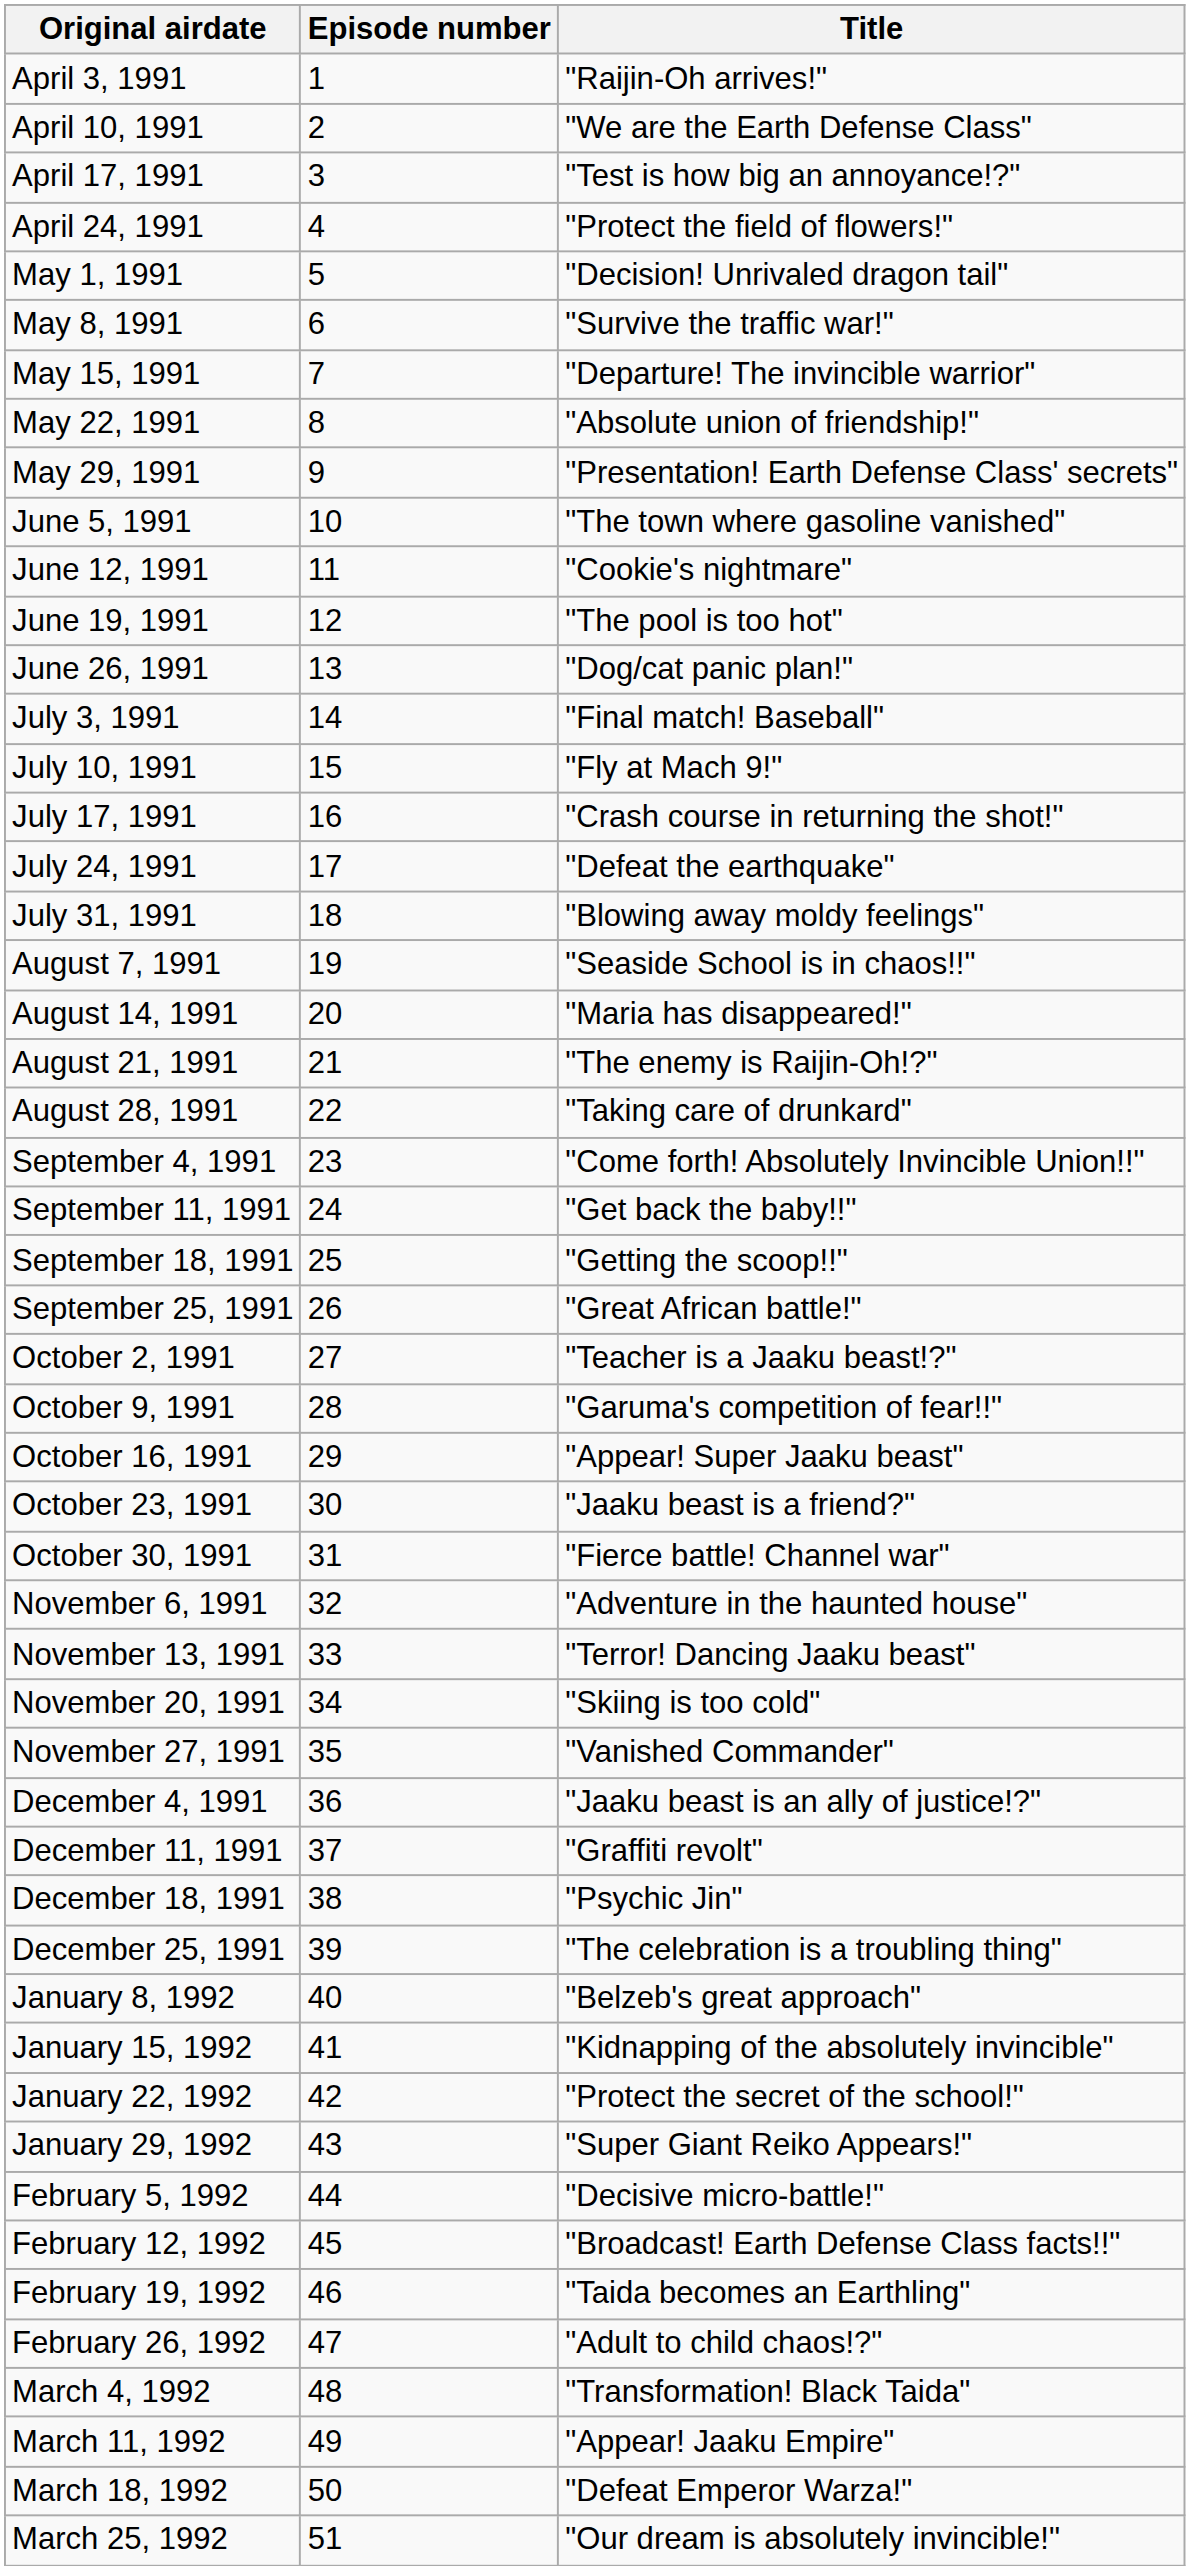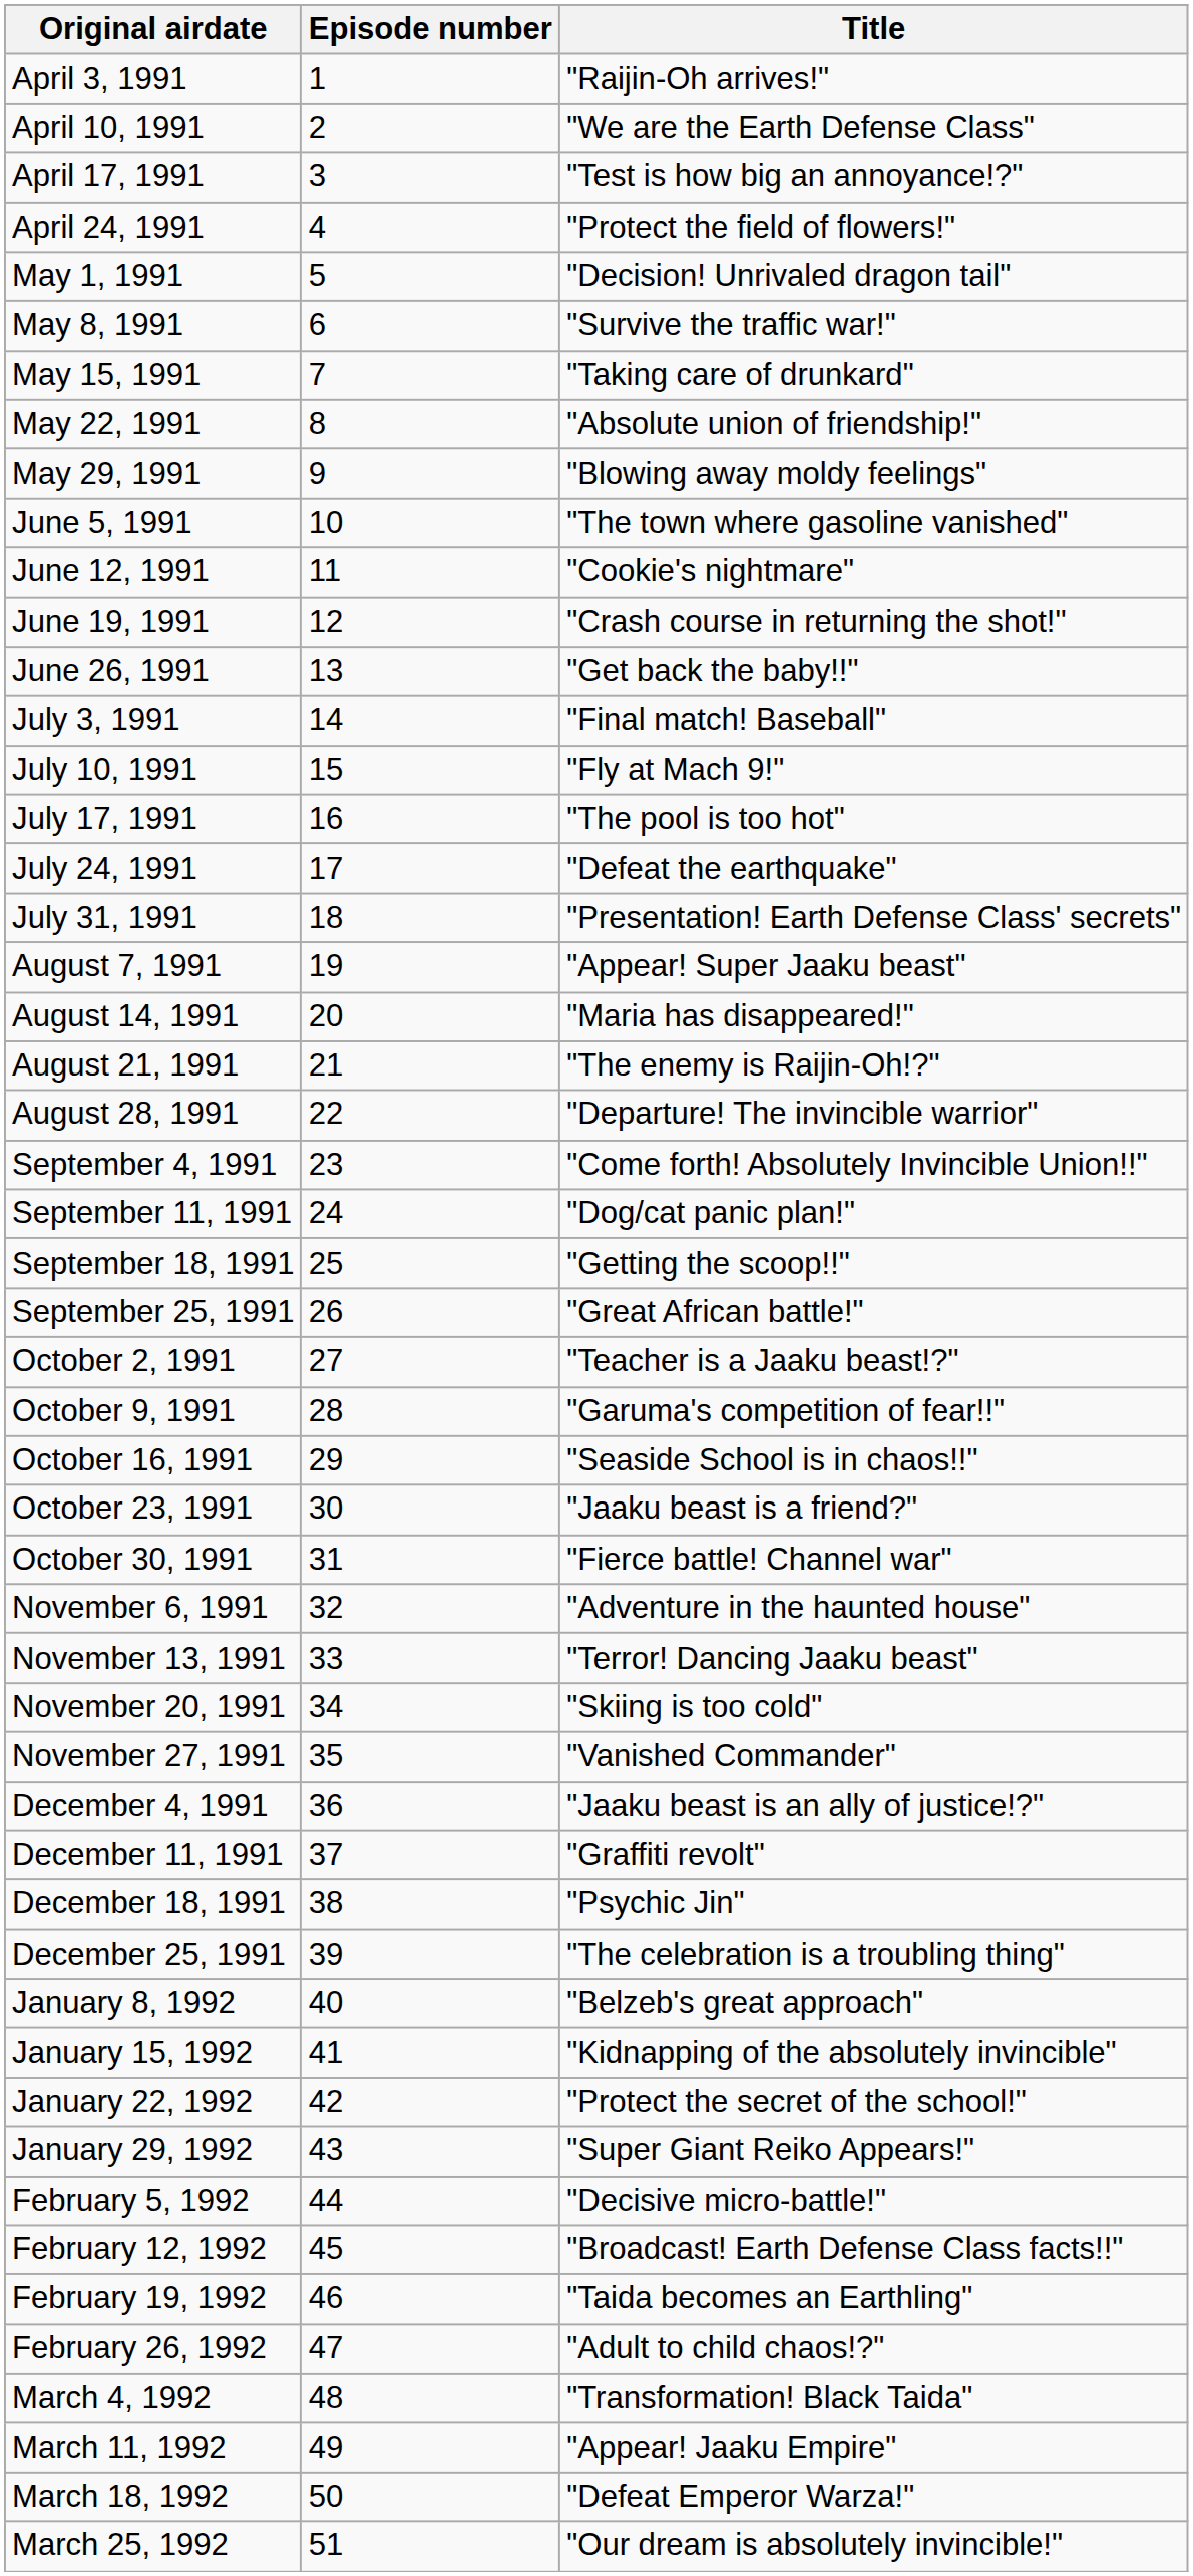May 15, 1991 | Title: "Departure! The invincible warrior" -> "Taking care of drunkard"
May 29, 1991 | Title: "Presentation! Earth Defense Class' secrets" -> "Blowing away moldy feelings"
June 19, 1991 | Title: "The pool is too hot" -> "Crash course in returning the shot!"
June 26, 1991 | Title: "Dog/cat panic plan!" -> "Get back the baby!!"
July 17, 1991 | Title: "Crash course in returning the shot!" -> "The pool is too hot"
July 31, 1991 | Title: "Blowing away moldy feelings" -> "Presentation! Earth Defense Class' secrets"
August 7, 1991 | Title: "Seaside School is in chaos!!" -> "Appear! Super Jaaku beast"
August 28, 1991 | Title: "Taking care of drunkard" -> "Departure! The invincible warrior"
September 11, 1991 | Title: "Get back the baby!!" -> "Dog/cat panic plan!"
October 16, 1991 | Title: "Appear! Super Jaaku beast" -> "Seaside School is in chaos!!"
